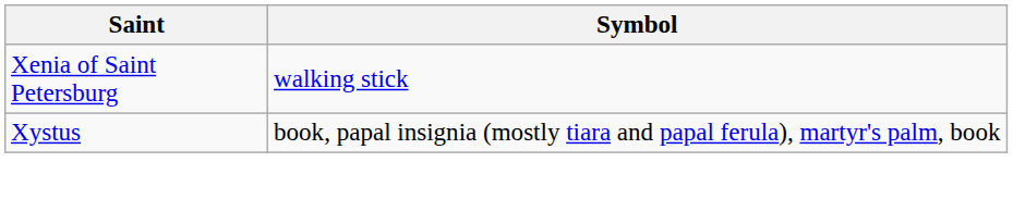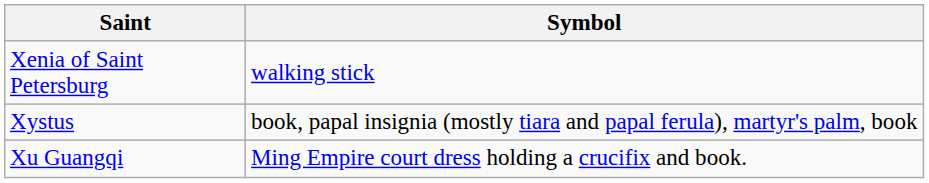+ row: Xu Guangqi | Ming Empire court dress holding a crucifix and book.
